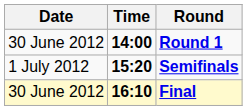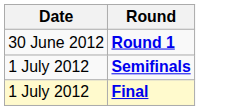- column: Time | 14:00 | 15:20 | 16:10
Final | Date: 30 June 2012 -> 1 July 2012
